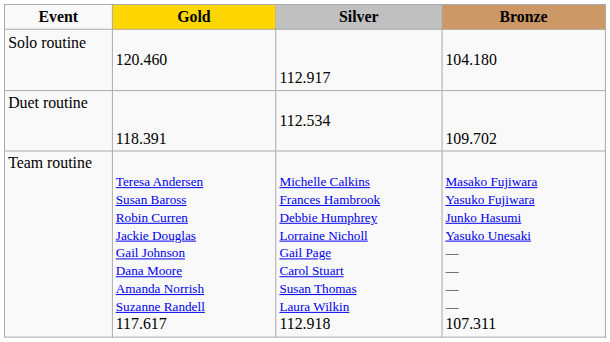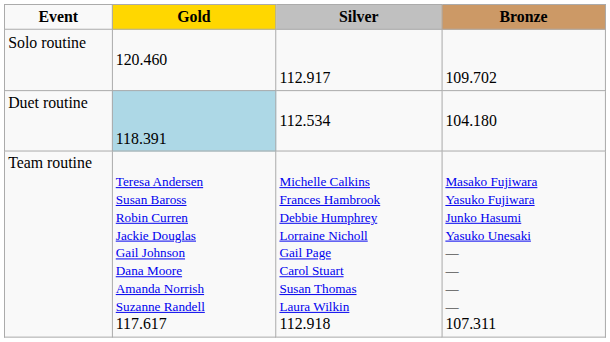Solo routine | Bronze: 104.180 -> 109.702
Duet routine | Gold: no background -> lightblue background
Duet routine | Bronze: 109.702 -> 104.180
